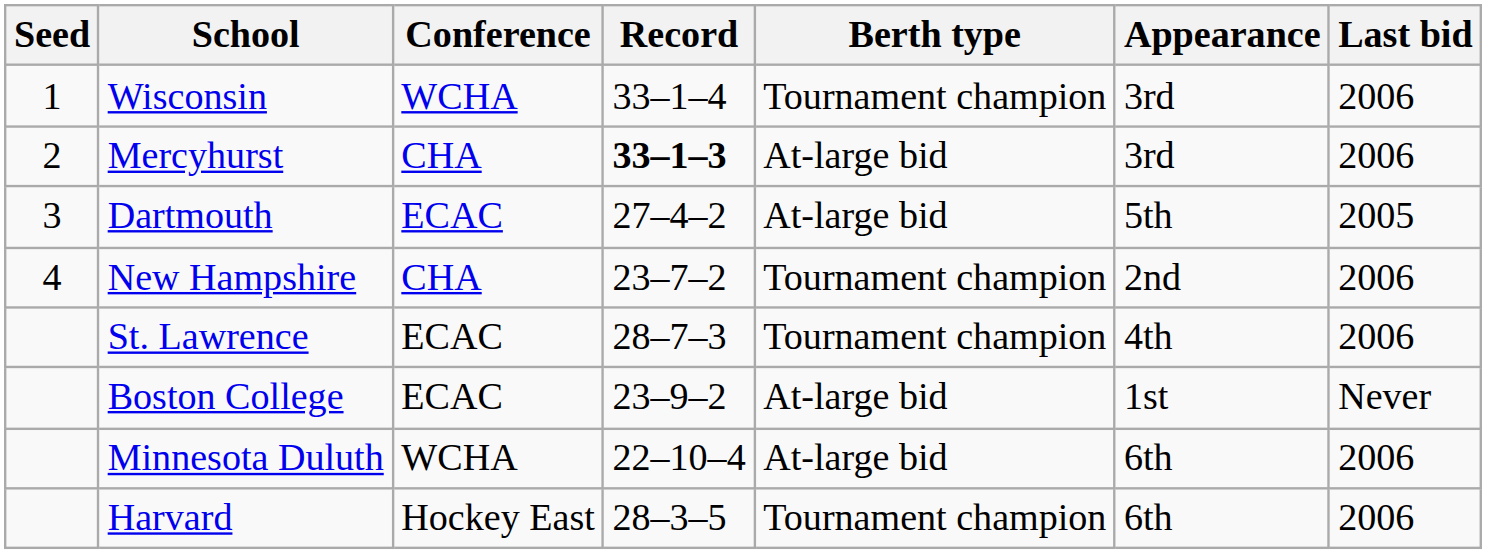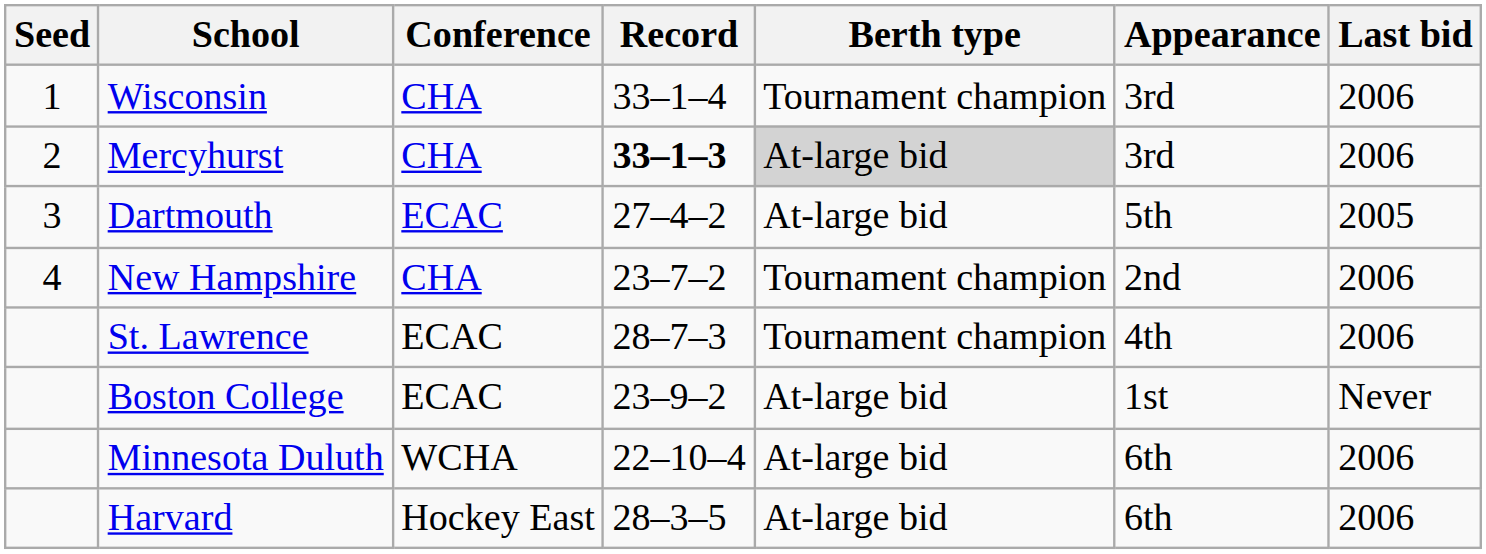Wisconsin | Conference: WCHA -> CHA
Mercyhurst | Berth type: no background -> lightgrey background
Harvard | Berth type: Tournament champion -> At-large bid
